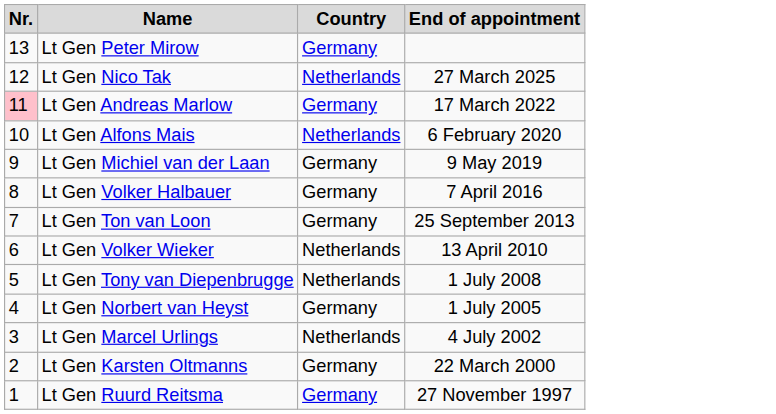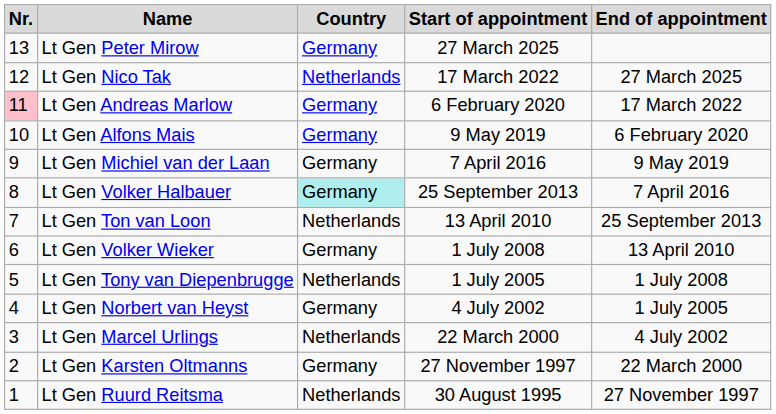+ column: Start of appointment | 27 March 2025 | 17 March 2022 | 6 February 2020 | 9 May 2019 | 7 April 2016 | 25 September 2013 | 13 April 2010 | 1 July 2008 | 1 July 2005 | 4 July 2002 | 22 March 2000 | 27 November 1997 | 30 August 1995
Lt Gen Alfons Mais | Country: Netherlands -> Germany
Lt Gen Volker Halbauer | Country: no background -> paleturquoise background
Lt Gen Ton van Loon | Country: Germany -> Netherlands
Lt Gen Volker Wieker | Country: Netherlands -> Germany
Lt Gen Ruurd Reitsma | Country: Germany -> Netherlands
